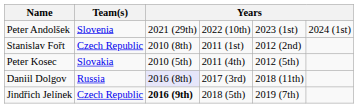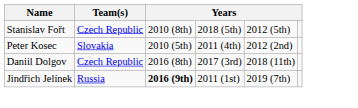- row: Peter Andolšek | Slovenia | 2021 (29th) | 2022 (10th) | 2023 (1st) | 2024 (1st)
Stanislav Fořt | column 4: 2011 (1st) -> 2018 (5th)
Stanislav Fořt | column 5: 2012 (2nd) -> 2012 (5th)
Peter Kosec | column 5: 2012 (5th) -> 2012 (2nd)
Daniil Dolgov | Team(s): Russia -> Czech Republic
Daniil Dolgov | column 3: lavender background -> no background
Jindřich Jelínek | Team(s): Czech Republic -> Russia
Jindřich Jelínek | column 4: 2018 (5th) -> 2011 (1st)
